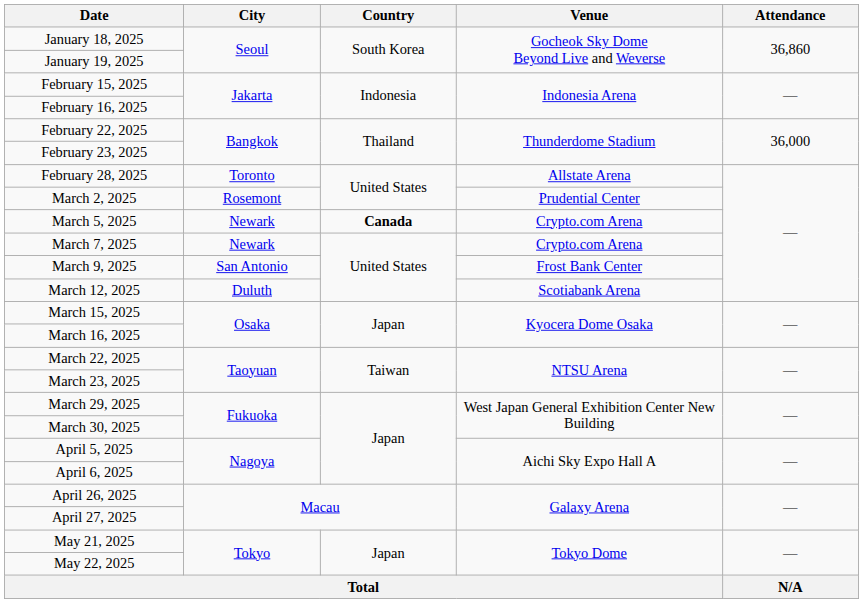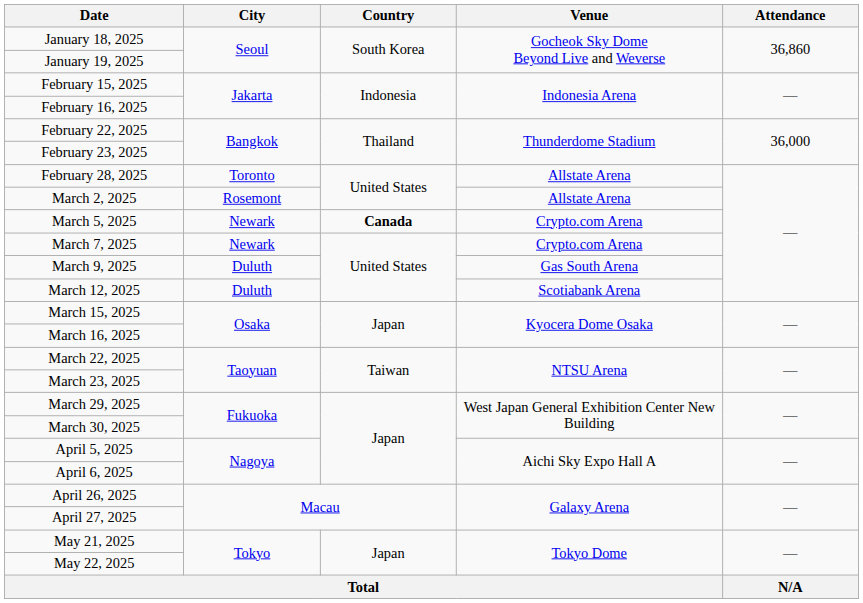March 2, 2025 | Venue: Prudential Center -> Allstate Arena
March 9, 2025 | City: San Antonio -> Duluth
March 9, 2025 | Venue: Frost Bank Center -> Gas South Arena
